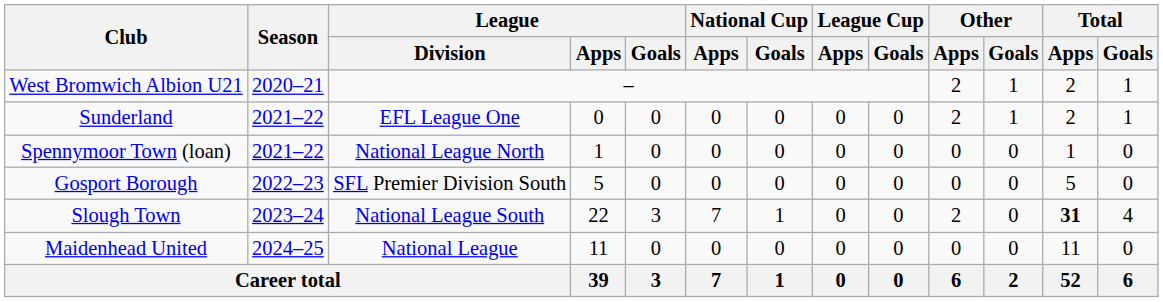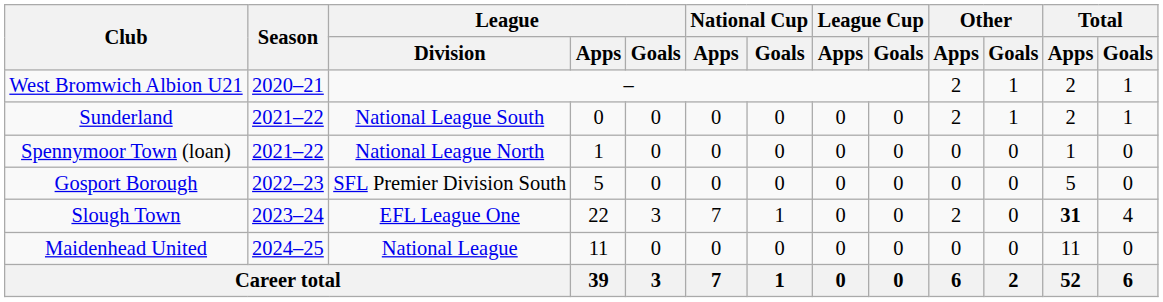Sunderland | League / Division: EFL League One -> National League South
Slough Town | League / Division: National League South -> EFL League One
